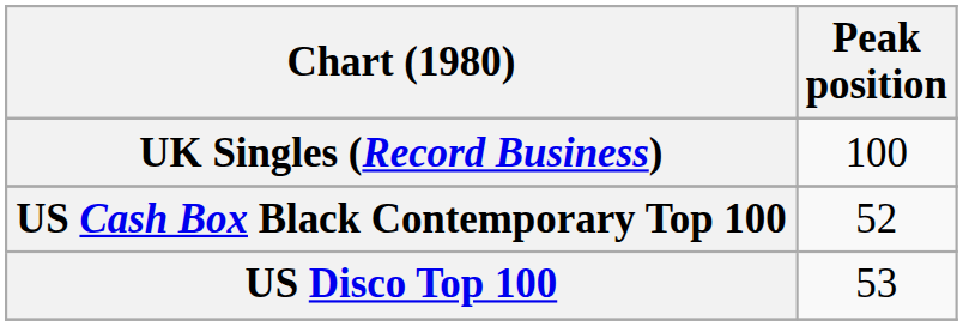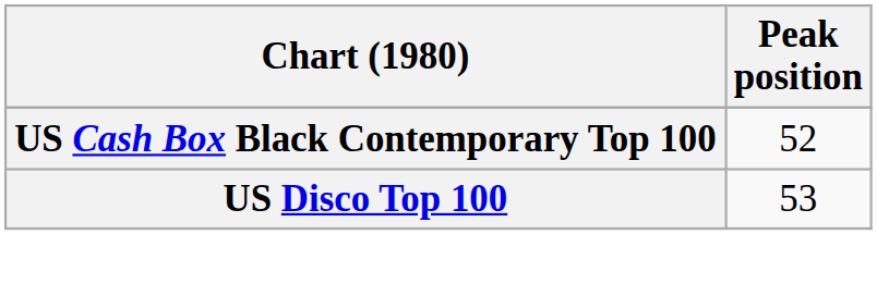- row: UK Singles (Record Business) | 100
